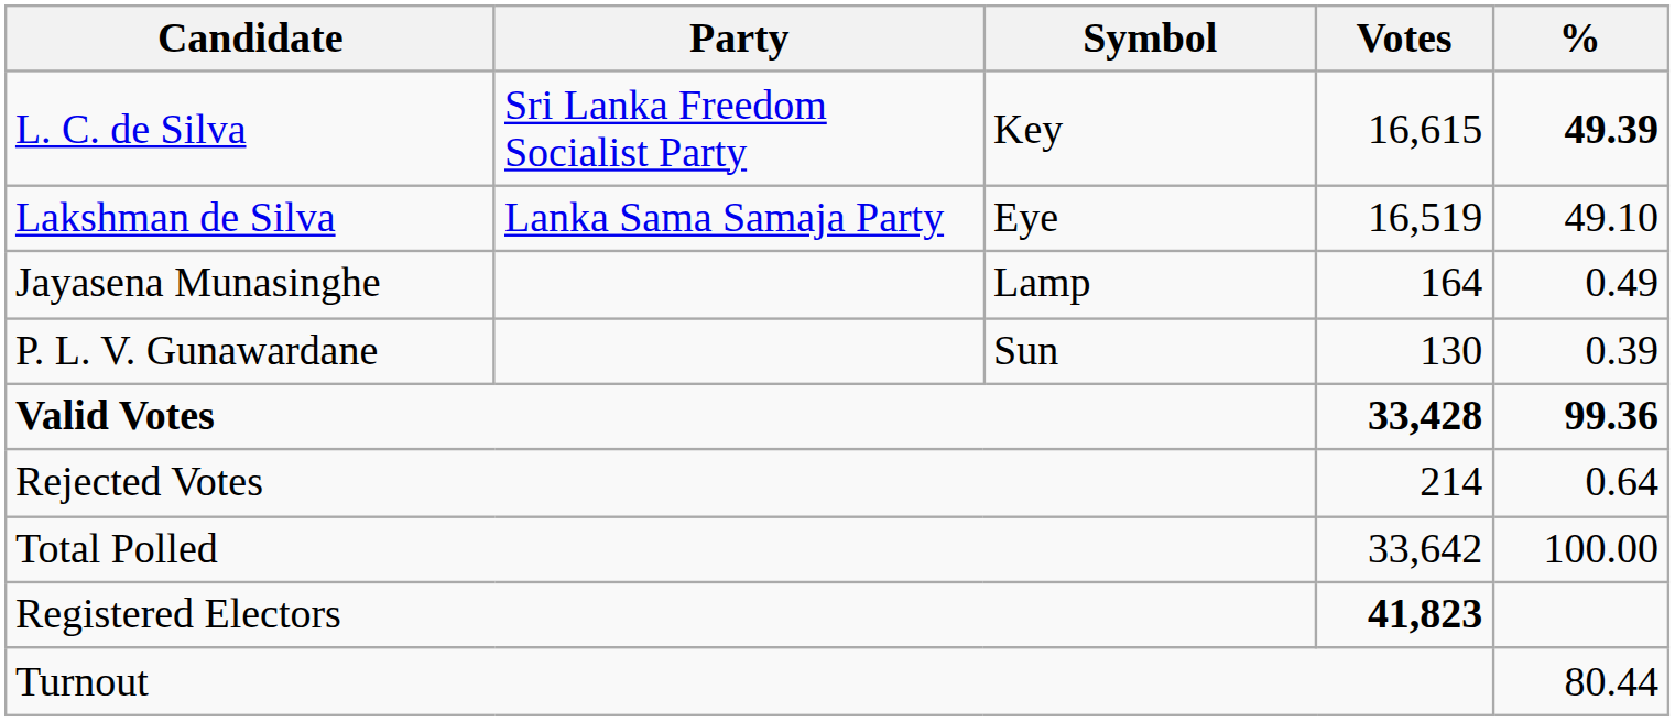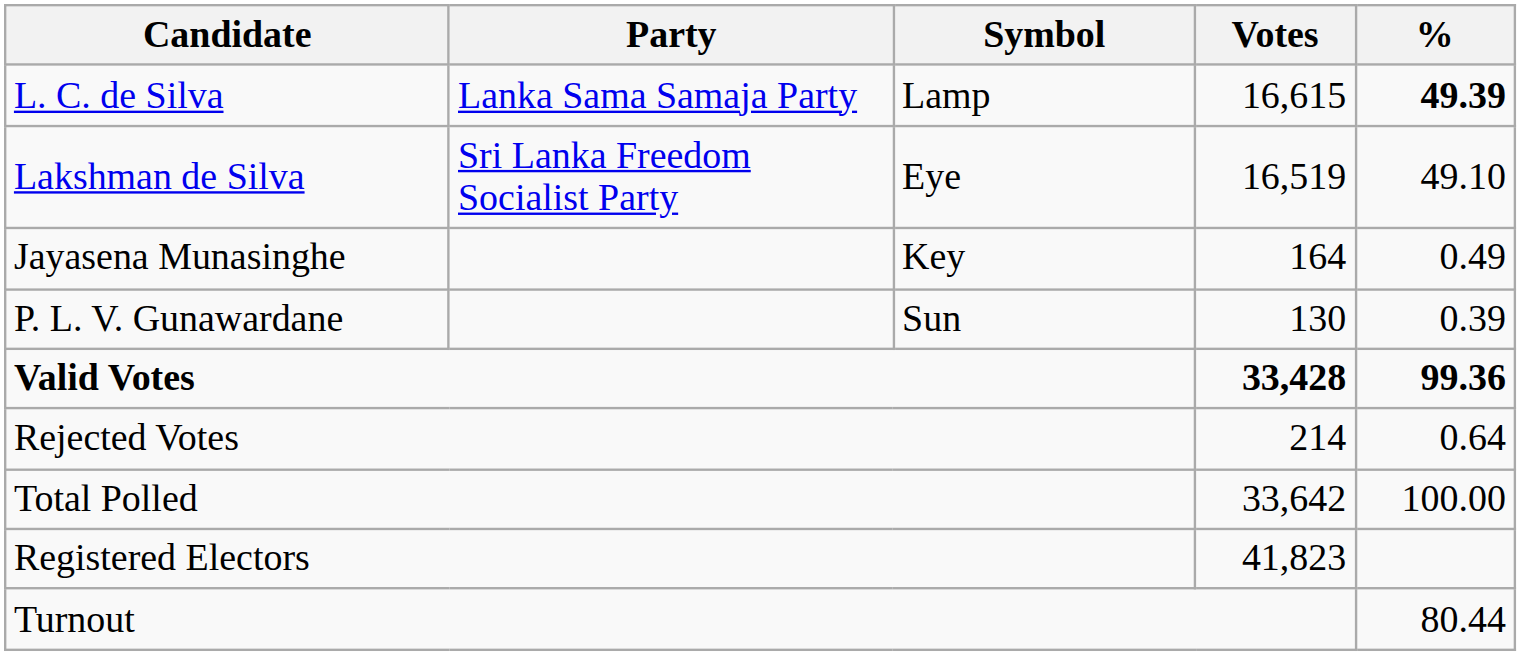L. C. de Silva | Party: Sri Lanka Freedom Socialist Party -> Lanka Sama Samaja Party
L. C. de Silva | Symbol: Key -> Lamp
Lakshman de Silva | Party: Lanka Sama Samaja Party -> Sri Lanka Freedom Socialist Party
Jayasena Munasinghe | Symbol: Lamp -> Key
Registered Electors | Votes: bold -> normal
